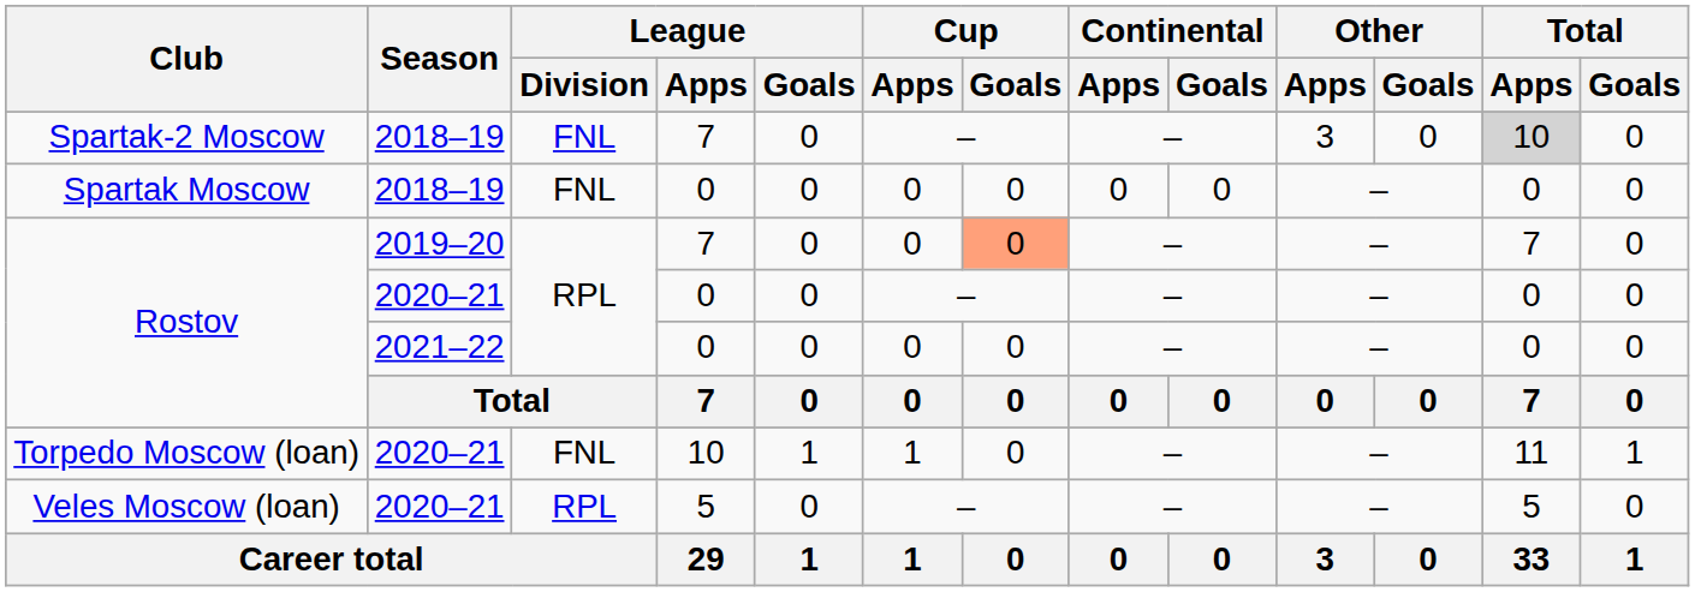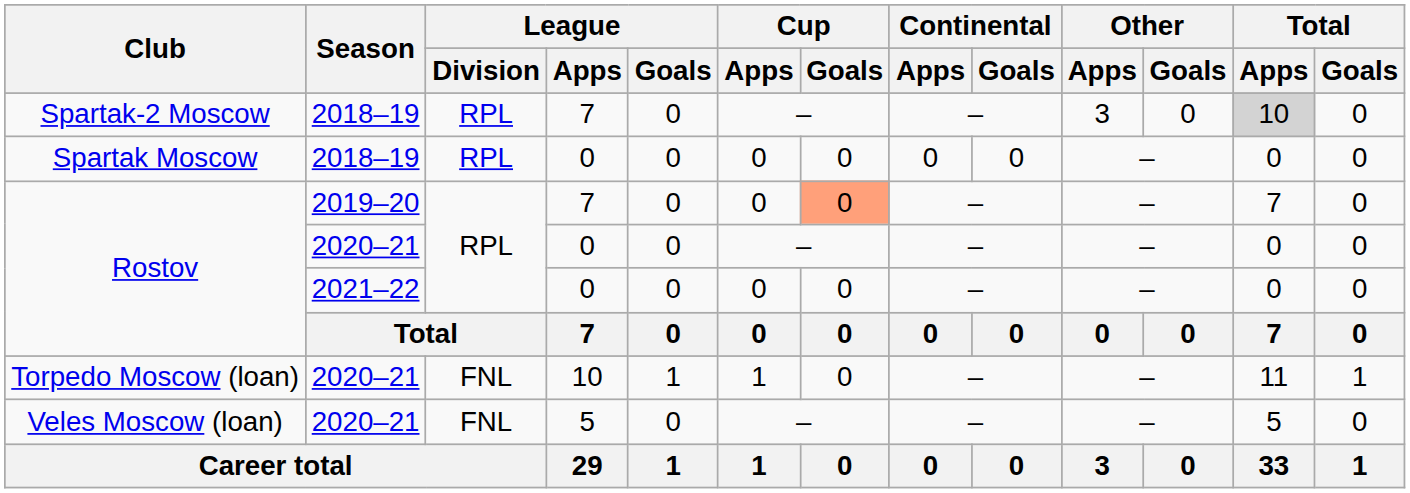Spartak-2 Moscow | League / Division: FNL -> RPL
Spartak Moscow | League / Division: FNL -> RPL
Veles Moscow (loan) | League / Division: RPL -> FNL
